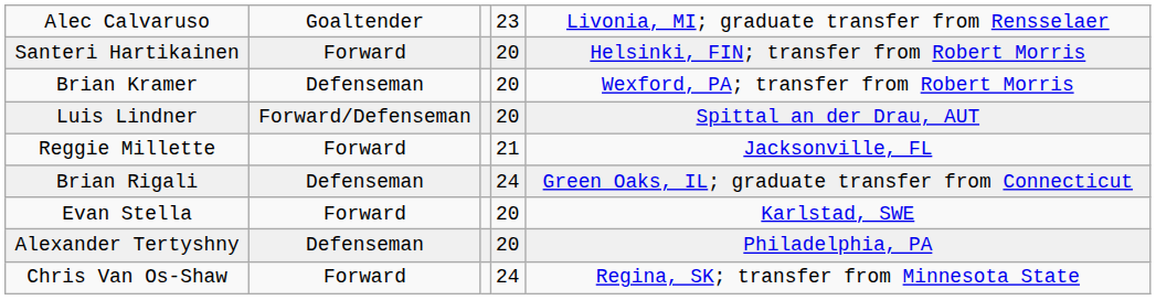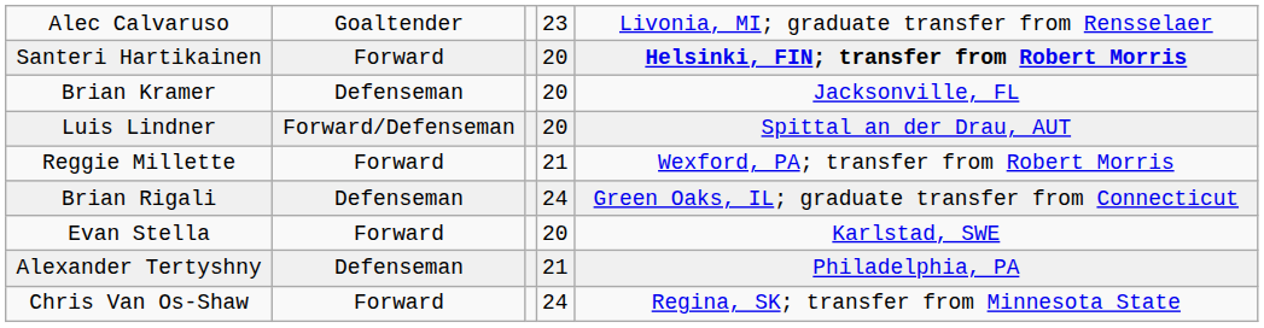Santeri Hartikainen | column 5: normal -> bold
Brian Kramer | column 5: Wexford, PA; transfer from Robert Morris -> Jacksonville, FL
Reggie Millette | column 5: Jacksonville, FL -> Wexford, PA; transfer from Robert Morris
Alexander Tertyshny | column 4: 20 -> 21
